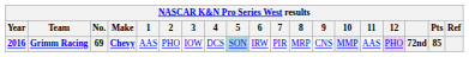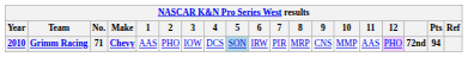Grimm Racing | Year: 2016 -> 2010
Grimm Racing | No.: 69 -> 71
Grimm Racing | 10: lavender background -> no background
Grimm Racing | Pts: 85 -> 94
